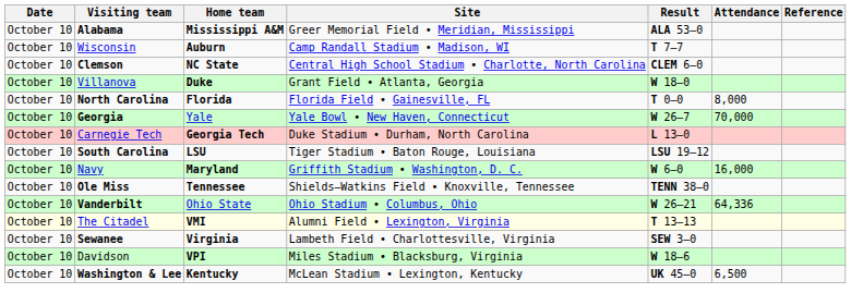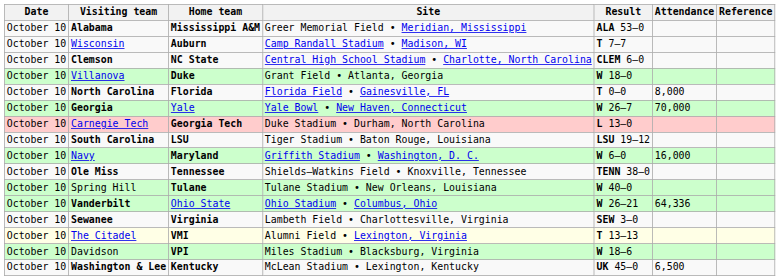+ row: October 10 | Spring Hill | Tulane | Tulane Stadium • New Orleans, Louisiana | W 40–0
rows swapped: Sewanee <-> The Citadel
